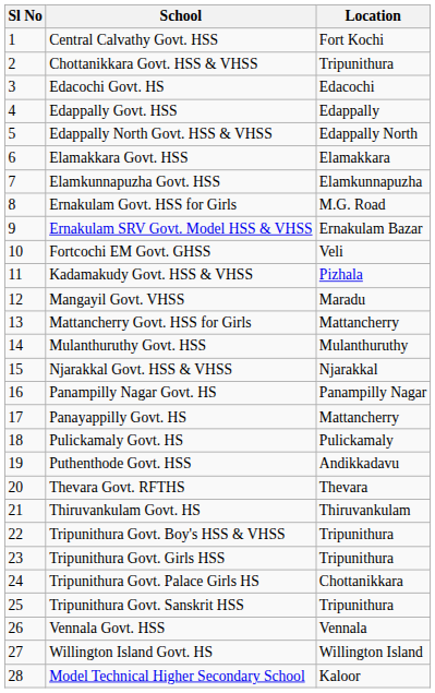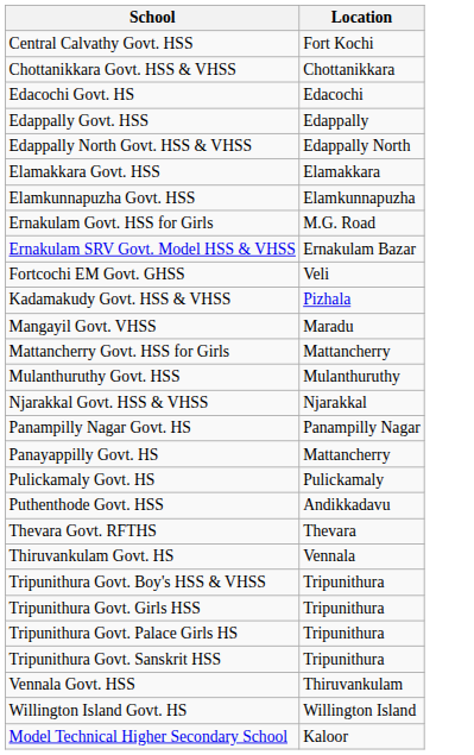- column: Sl No | 1 | 2 | 3 | 4 | 5 | 6 | 7 | 8 | 9 | 10 | 11 | 12 | 13 | 14 | 15 | 16 | 17 | 18 | 19 | 20 | 21 | 22 | 23 | 24 | 25 | 26 | 27 | 28
Chottanikkara Govt. HSS & VHSS | Location: Tripunithura -> Chottanikkara
Thiruvankulam Govt. HS | Location: Thiruvankulam -> Vennala
Tripunithura Govt. Palace Girls HS | Location: Chottanikkara -> Tripunithura
Vennala Govt. HSS | Location: Vennala -> Thiruvankulam
